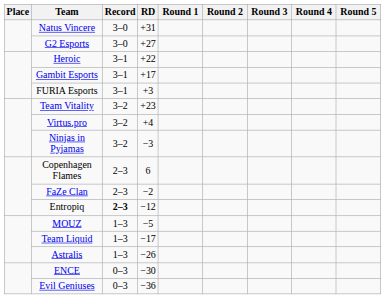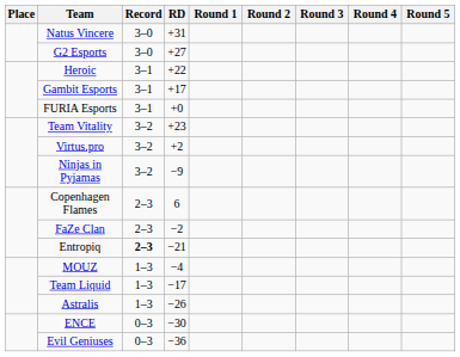FURIA Esports | RD: +3 -> +0
Virtus.pro | RD: +4 -> +2
Ninjas in Pyjamas | RD: −3 -> −9
Entropiq | RD: −12 -> −21
MOUZ | RD: −5 -> −4
